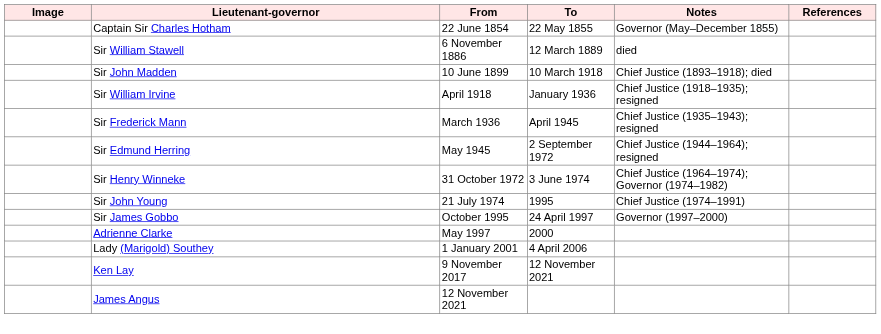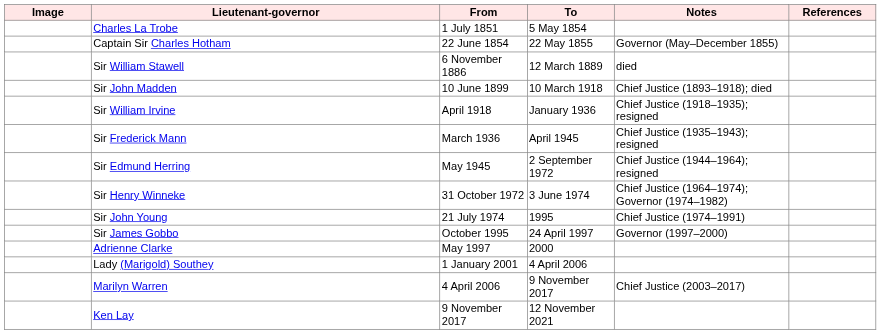+ row: Charles La Trobe | 1 July 1851 | 5 May 1854
+ row: Marilyn Warren | 4 April 2006 | 9 November 2017 | Chief Justice (2003–2017)
- row: James Angus | 12 November 2021
